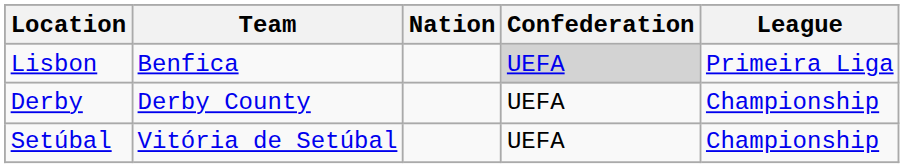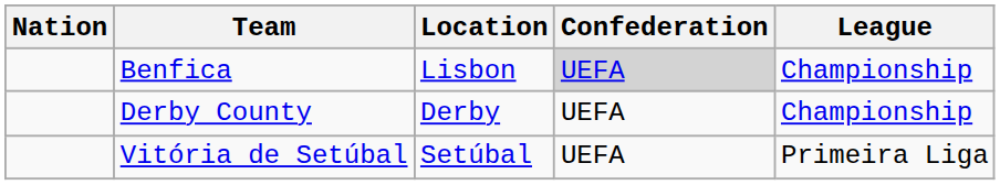columns swapped: Nation <-> Location
Benfica | League: Primeira Liga -> Championship
Vitória de Setúbal | League: Championship -> Primeira Liga
